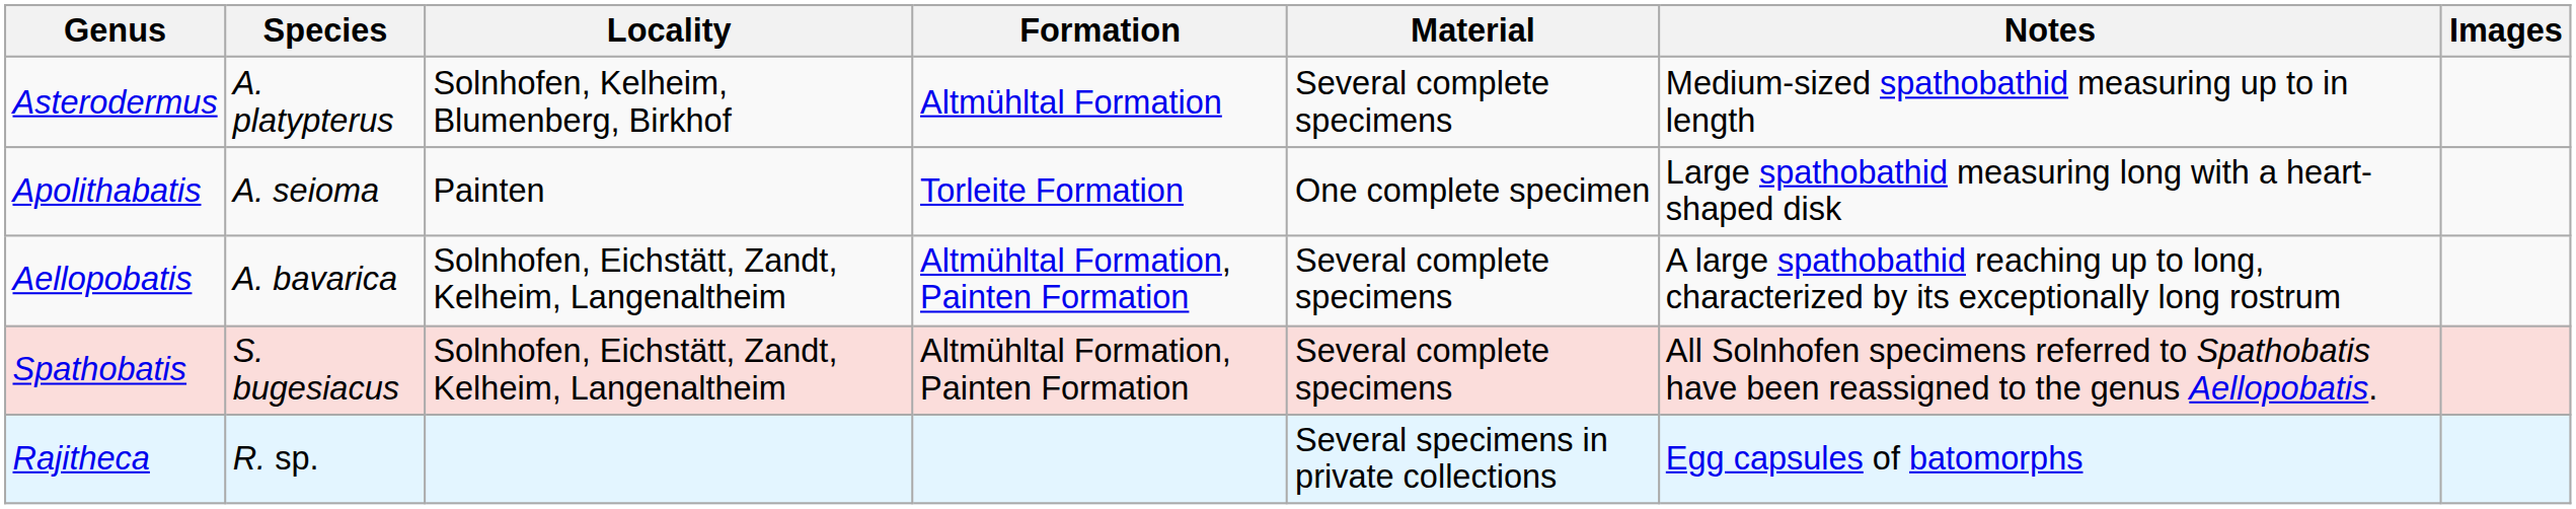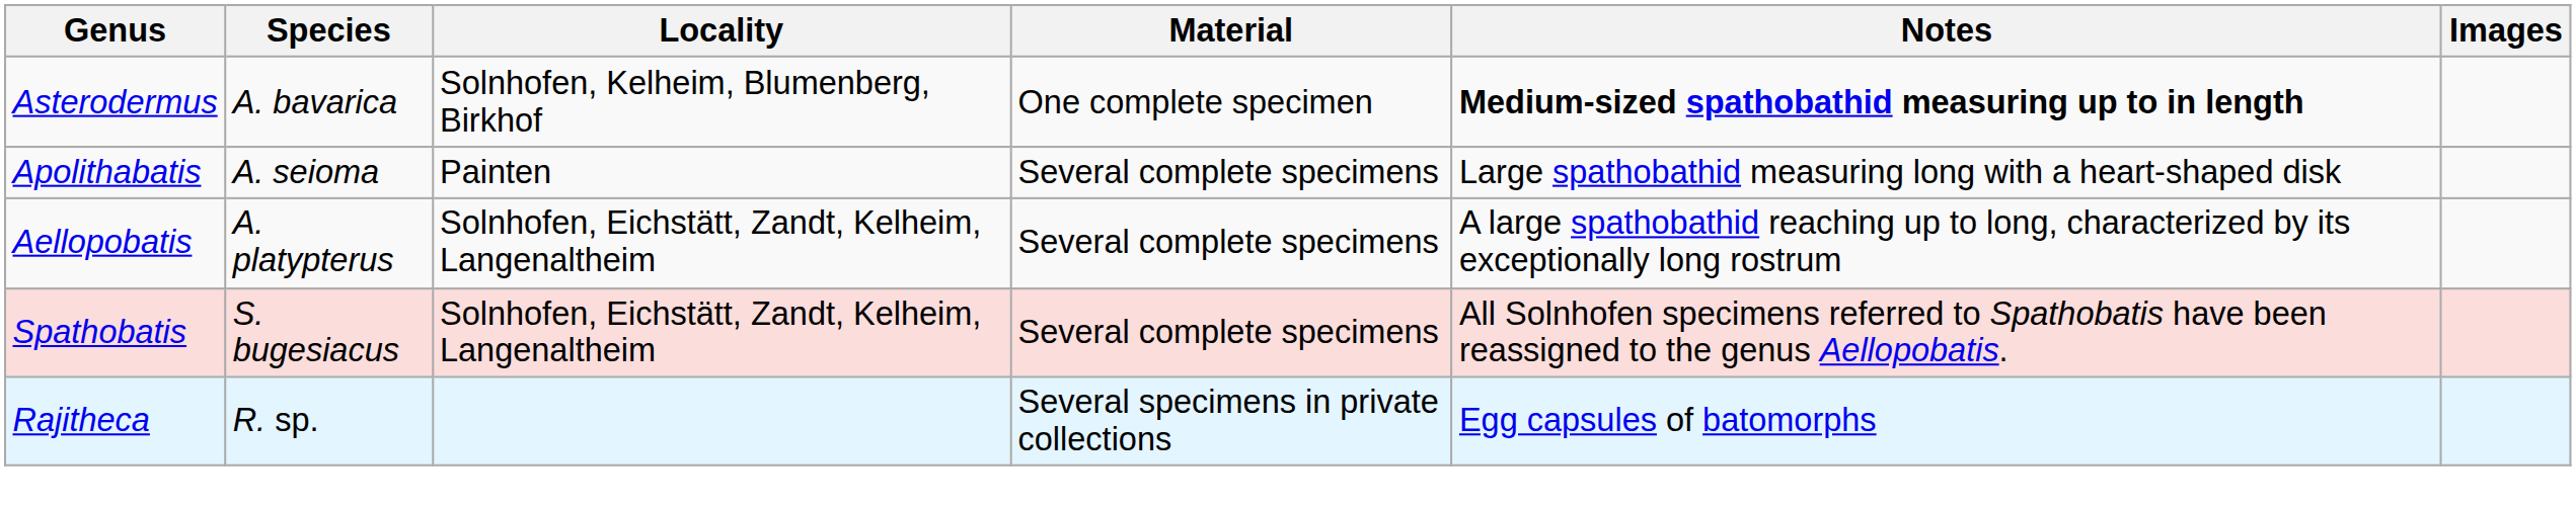- column: Formation | Altmühltal Formation | Torleite Formation | Altmühltal Formation, Painten Formation | Altmühltal Formation, Painten Formation
Asterodermus | Species: A. platypterus -> A. bavarica
Asterodermus | Material: Several complete specimens -> One complete specimen
Asterodermus | Notes: normal -> bold
Apolithabatis | Material: One complete specimen -> Several complete specimens
Aellopobatis | Species: A. bavarica -> A. platypterus
